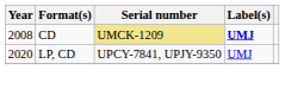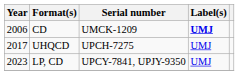CD | Year: 2008 -> 2006
CD | Serial number: khaki background -> no background
+ row: 2017 | UHQCD | UPCH-7275 | UMJ
LP, CD | Year: 2020 -> 2023
